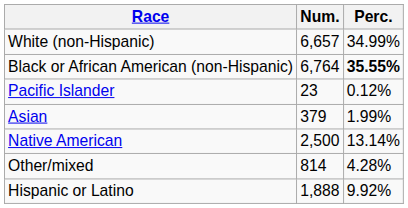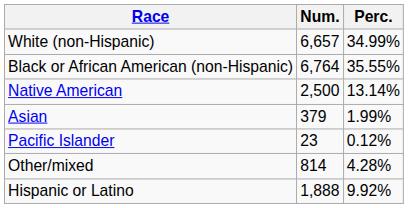Black or African American (non-Hispanic) | Perc.: bold -> normal
rows swapped: Native American <-> Pacific Islander
